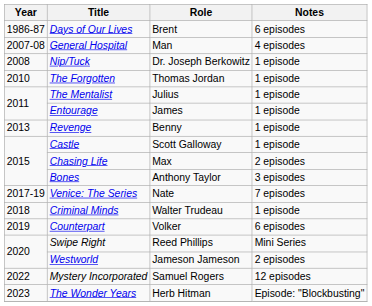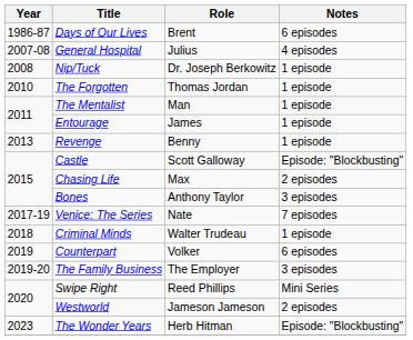General Hospital | Role: Man -> Julius
The Mentalist | Role: Julius -> Man
Castle | Notes: 1 episode -> Episode: "Blockbusting"
+ row: 2019-20 | The Family Business | The Employer | 3 episodes
- row: 2022 | Mystery Incorporated | Samuel Rogers | 12 episodes
